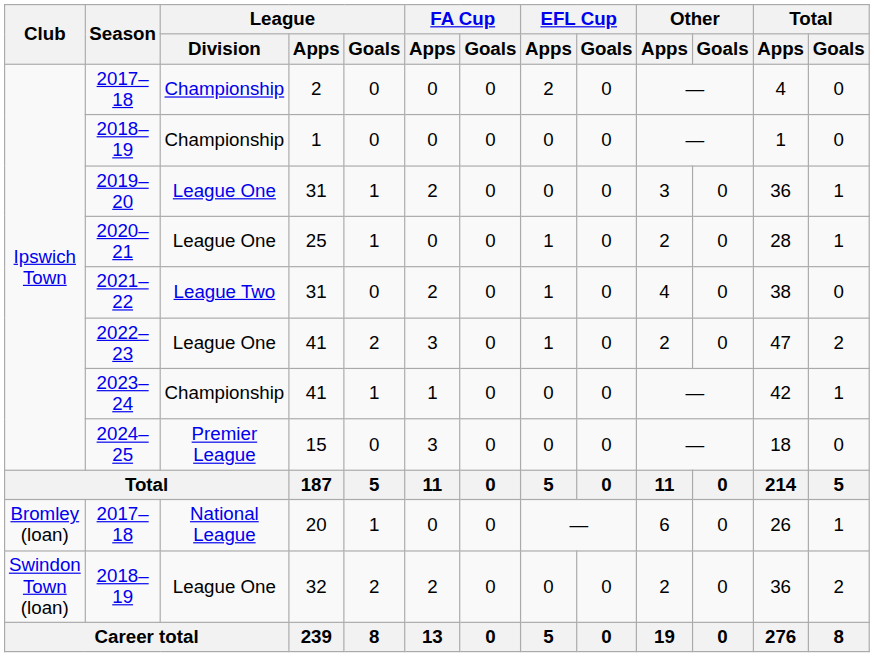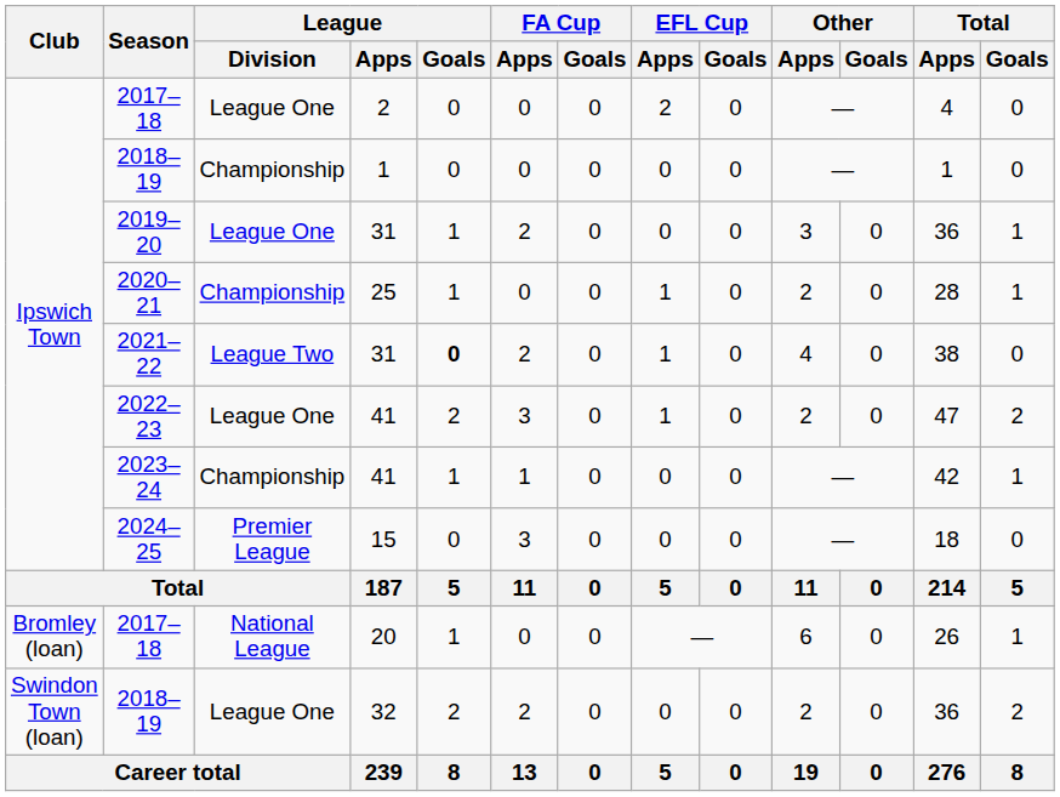2017–18 / 2 | League / Division: Championship -> League One
2020–21 | League / Division: League One -> Championship
2021–22 | League / Goals: normal -> bold
